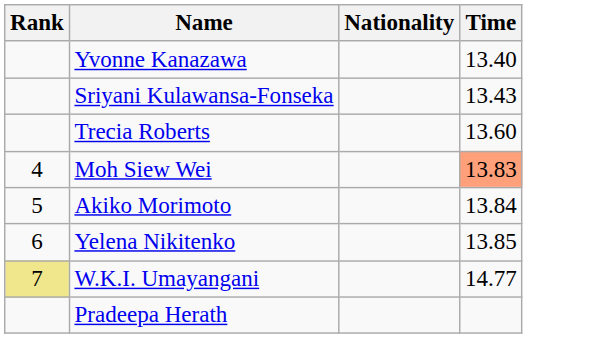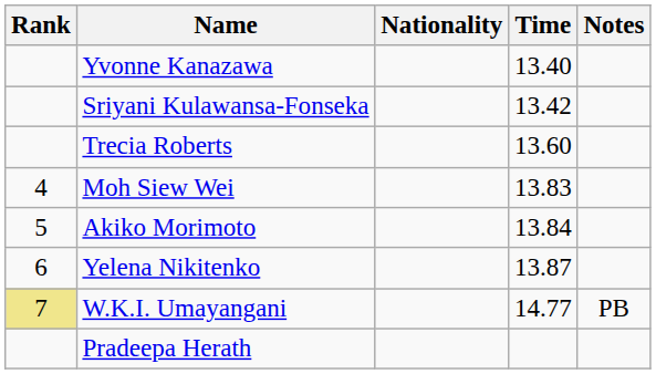+ column: Notes | PB
Sriyani Kulawansa-Fonseka | Time: 13.43 -> 13.42
Moh Siew Wei | Time: lightsalmon background -> no background
Yelena Nikitenko | Time: 13.85 -> 13.87
